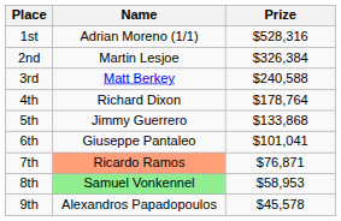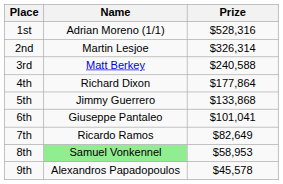2nd | Prize: $326,384 -> $326,314
4th | Prize: $178,764 -> $177,864
7th | Name: lightsalmon background -> no background
7th | Prize: $76,871 -> $82,649
